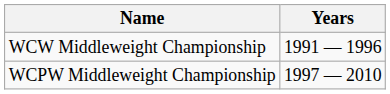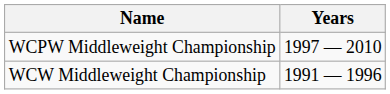rows swapped: WCW Middleweight Championship <-> WCPW Middleweight Championship
